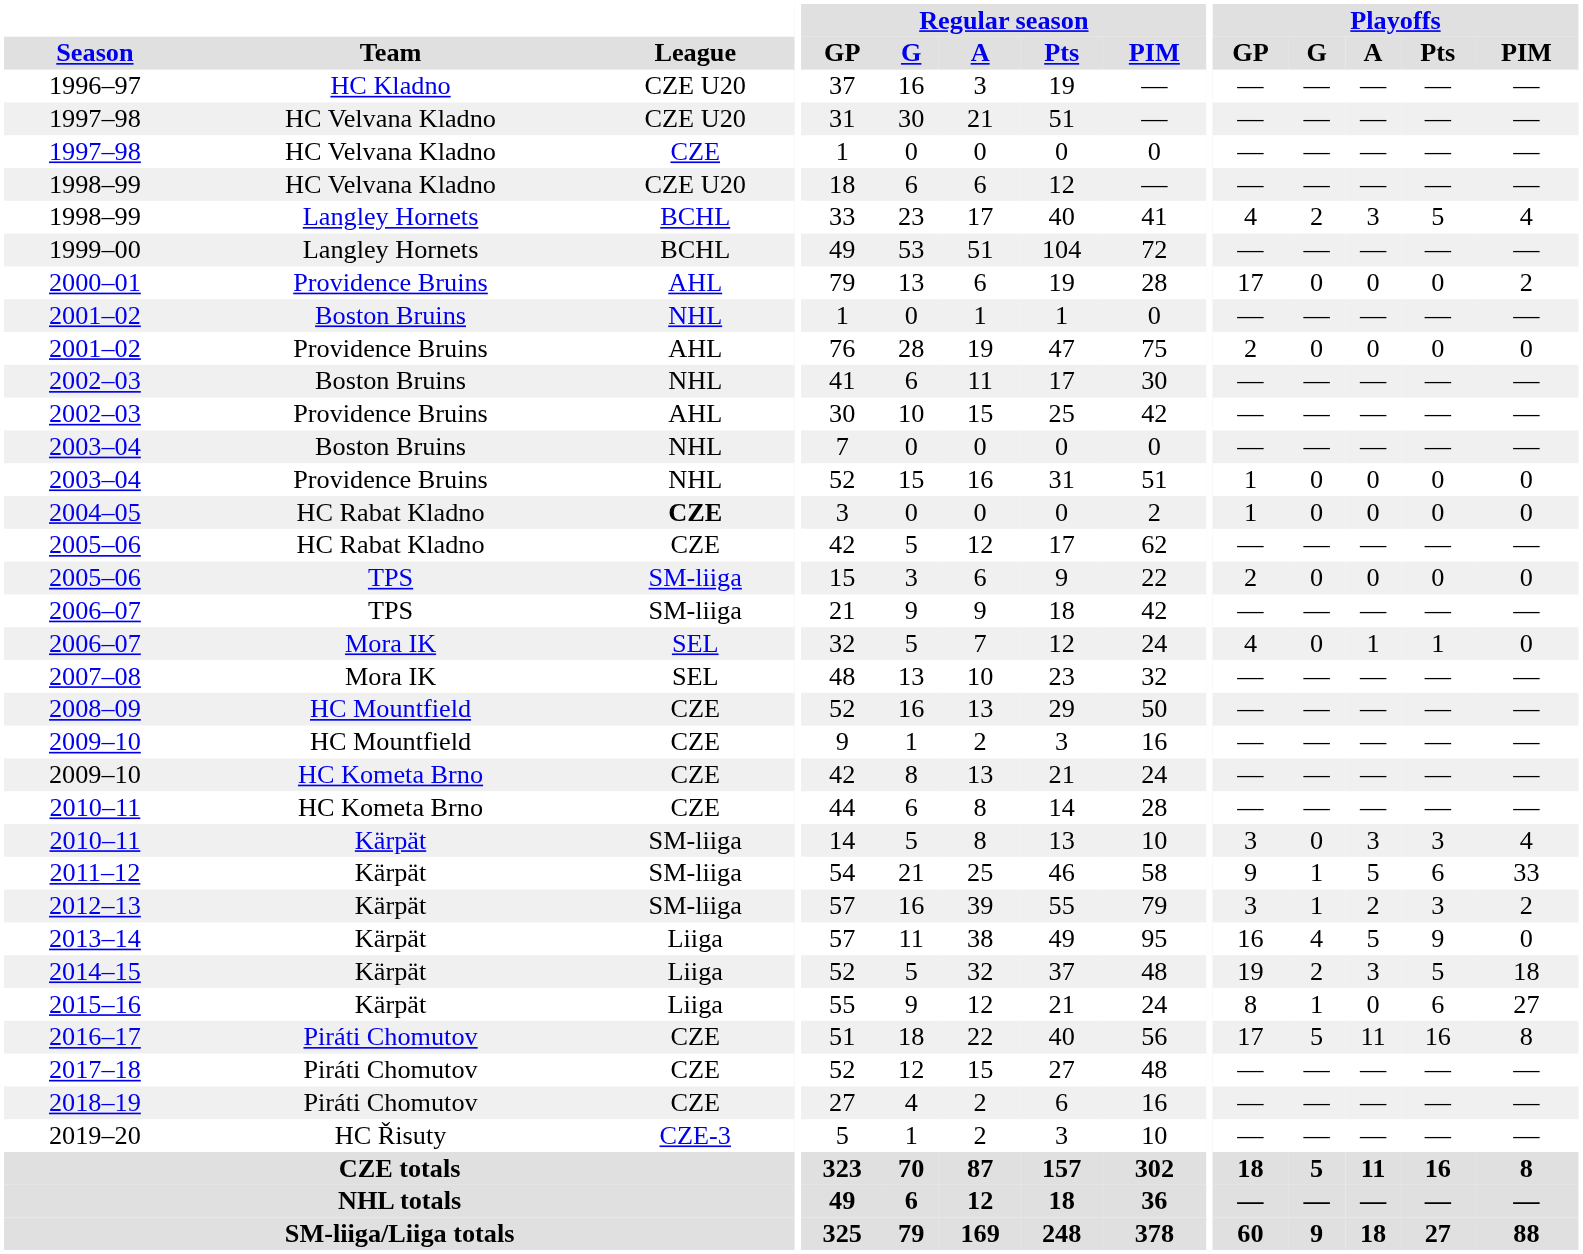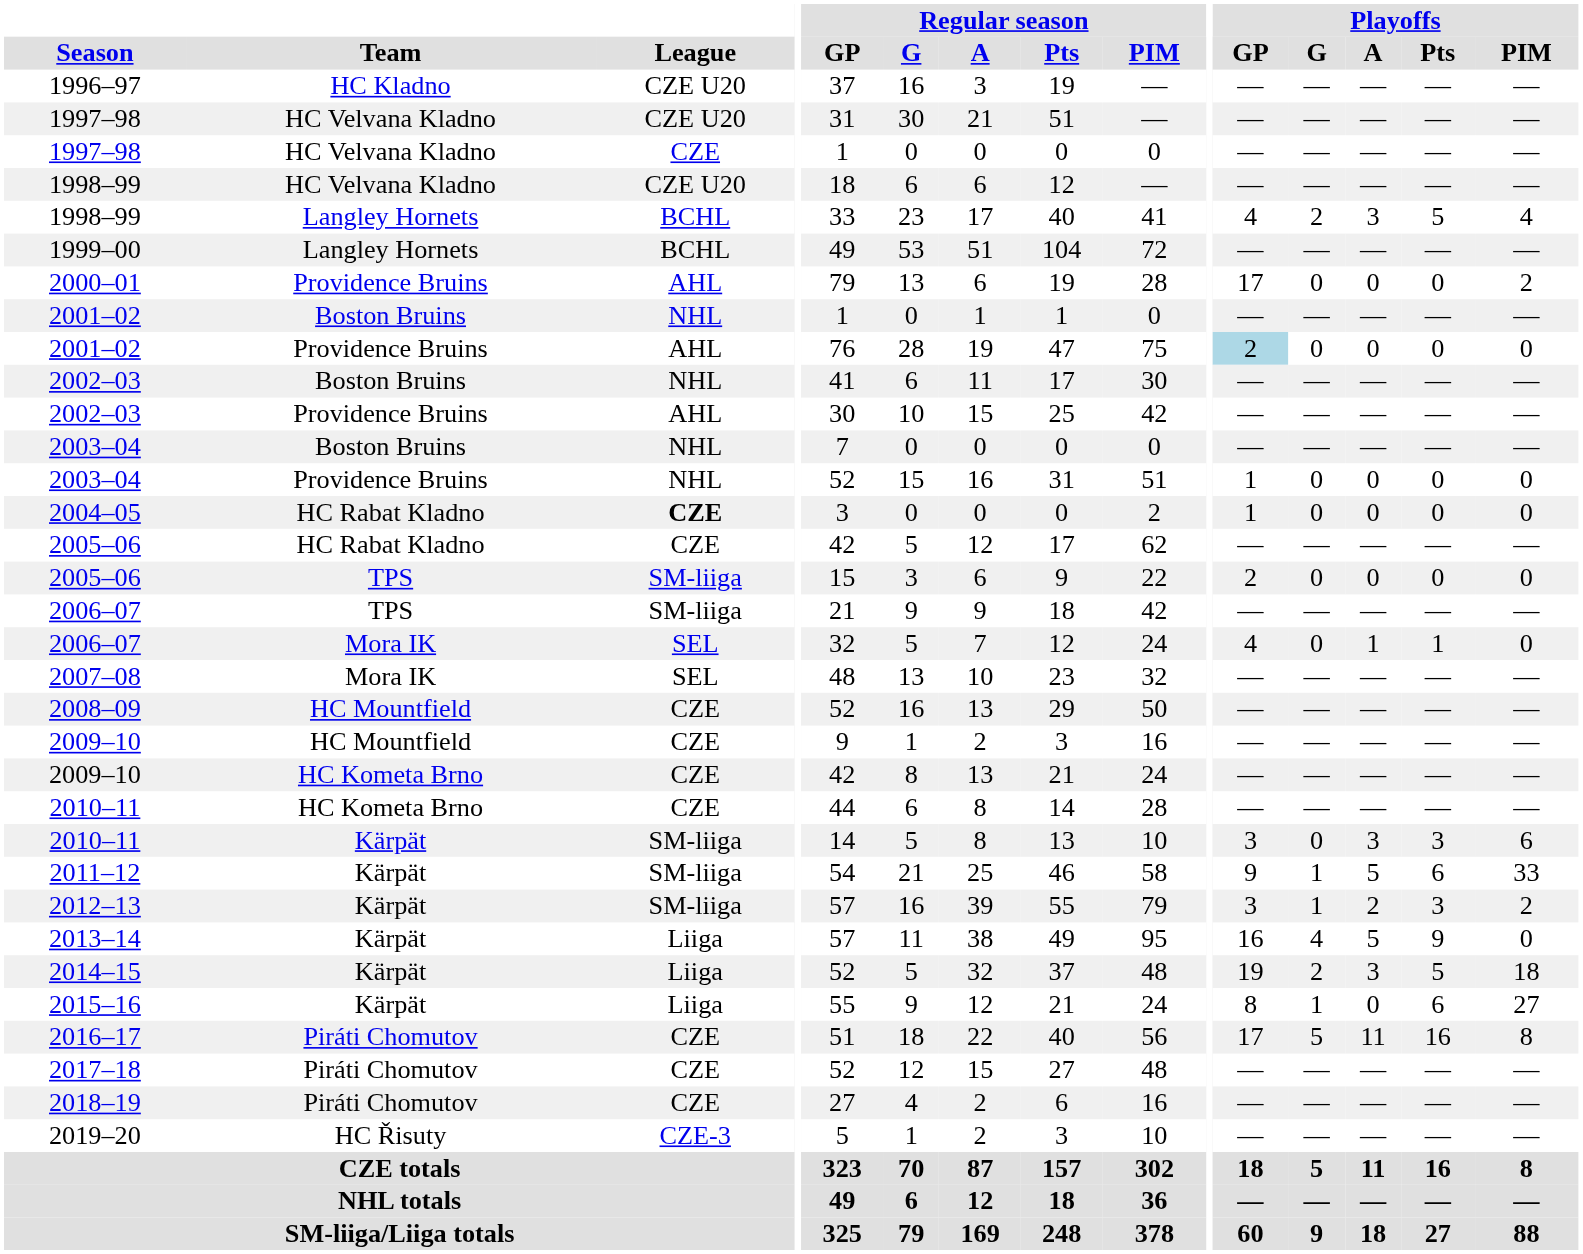2001–02 / Providence Bruins | Playoffs / GP: no background -> lightblue background
2010–11 / Kärpät | Playoffs / PIM: 4 -> 6
